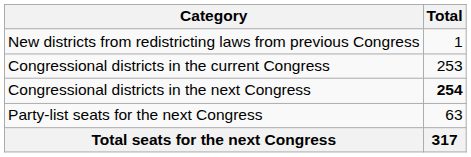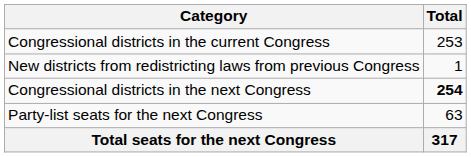rows swapped: Congressional districts in the current Congress <-> New districts from redistricting laws from previous Congress
